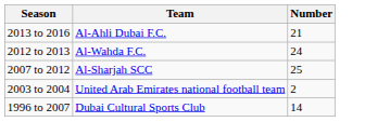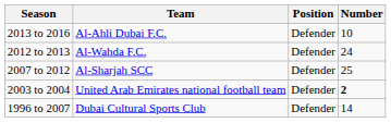+ column: Position | Defender | Defender | Defender | Defender | Defender
2013 to 2016 | Number: 21 -> 10
2003 to 2004 | Number: normal -> bold
